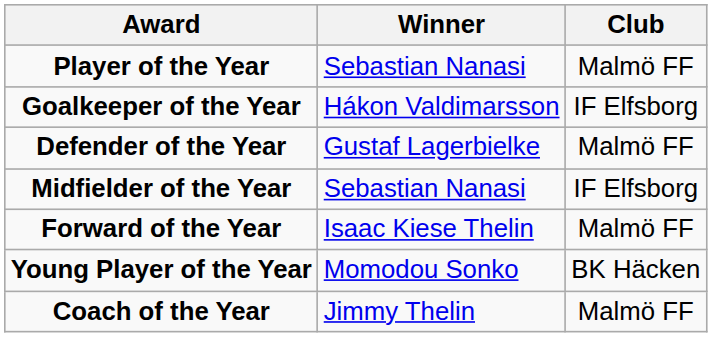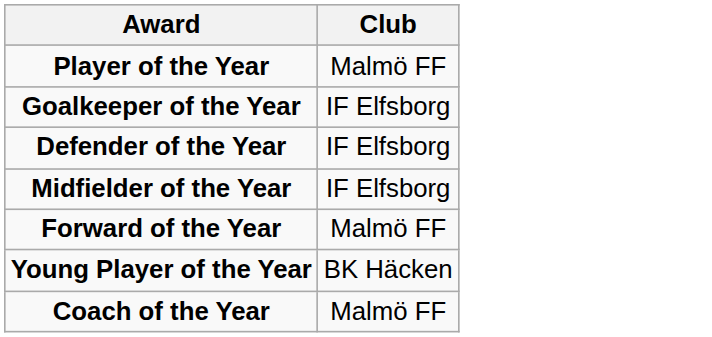- column: Winner | Sebastian Nanasi | Hákon Valdimarsson | Gustaf Lagerbielke | Sebastian Nanasi | Isaac Kiese Thelin | Momodou Sonko | Jimmy Thelin
Defender of the Year | Club: Malmö FF -> IF Elfsborg
